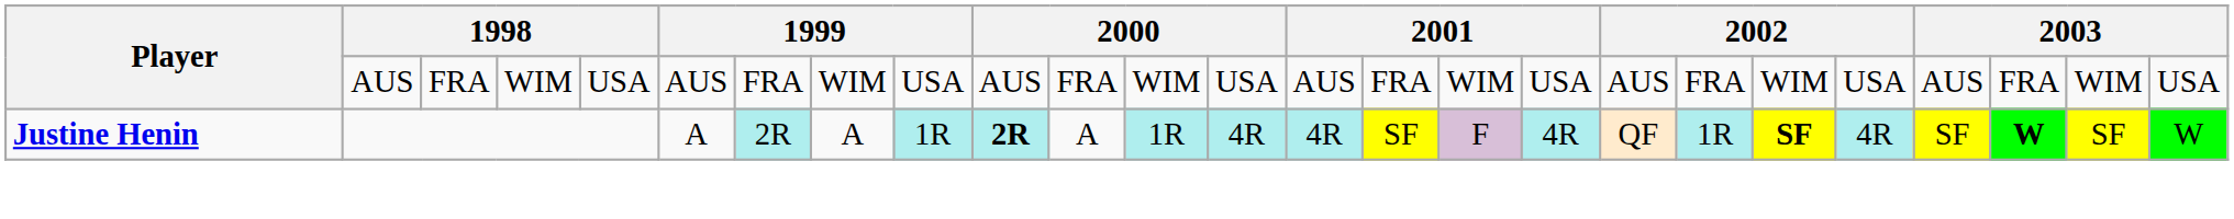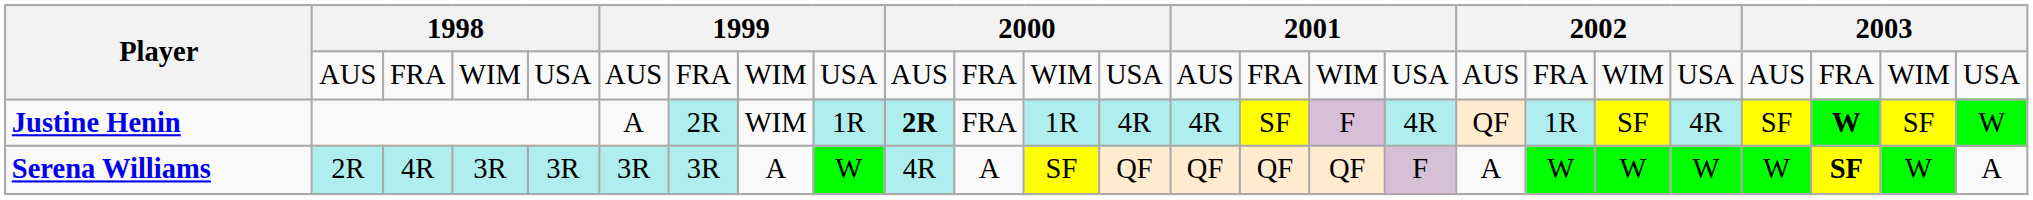Justine Henin | column 8: A -> WIM
Justine Henin | column 11: A -> FRA
Justine Henin | column 20: bold -> normal
+ row: Serena Williams | 2R | 4R | 3R | 3R | 3R | 3R | A | W | 4R | A | SF | QF | QF | QF | QF | F | A | W | W | W | W | SF | W | A
